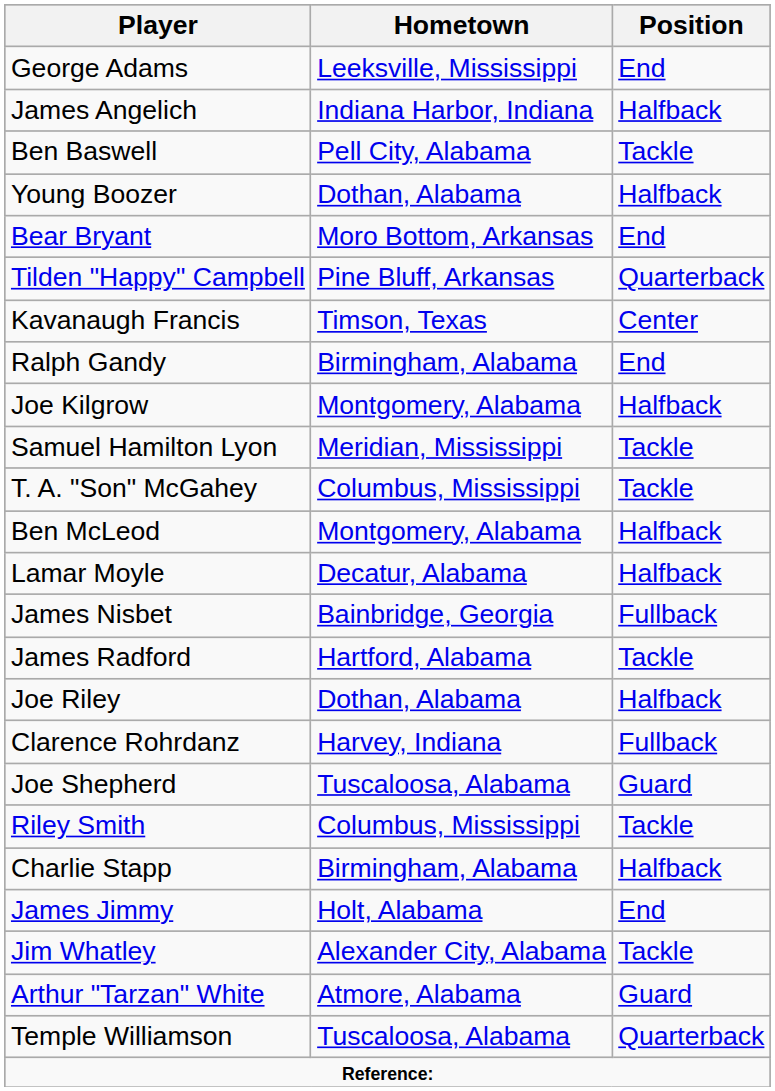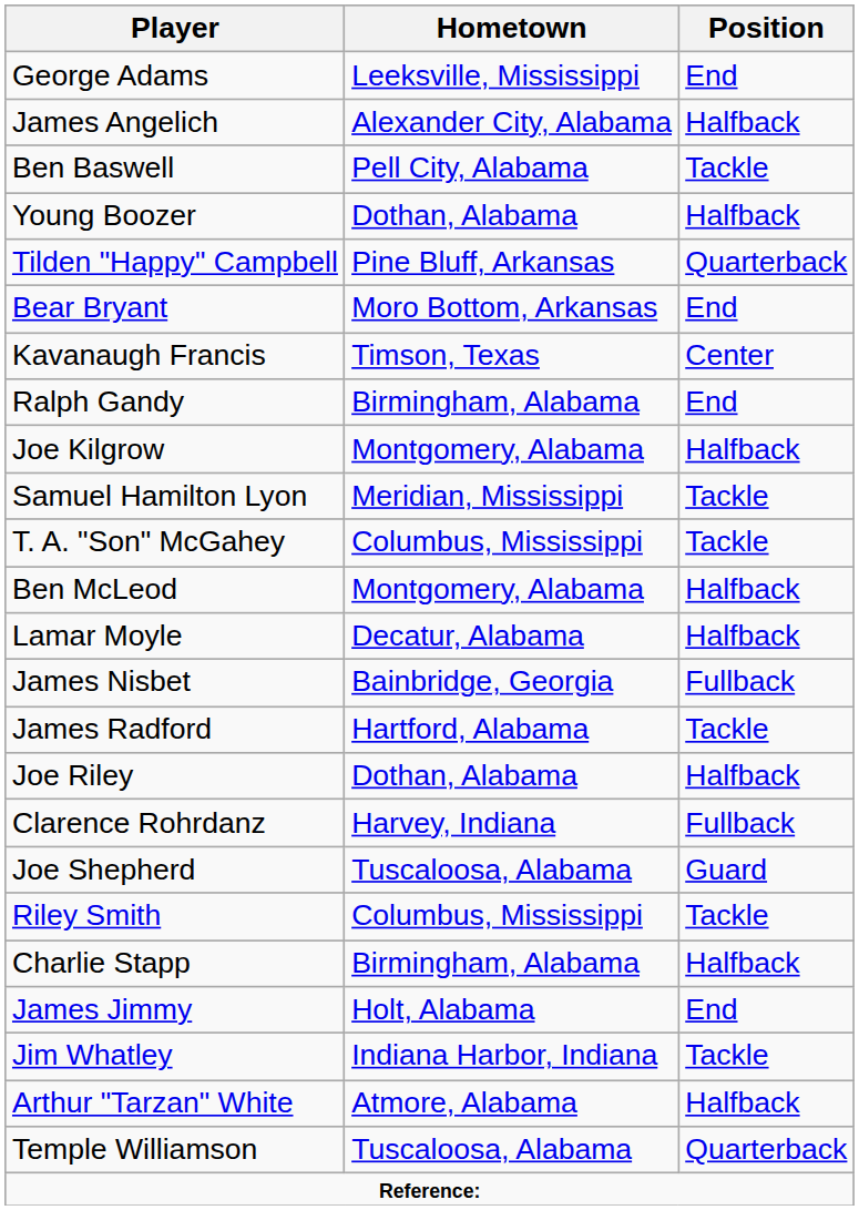James Angelich | Hometown: Indiana Harbor, Indiana -> Alexander City, Alabama
rows swapped: Bear Bryant <-> Tilden "Happy" Campbell
Jim Whatley | Hometown: Alexander City, Alabama -> Indiana Harbor, Indiana
Arthur "Tarzan" White | Position: Guard -> Halfback
